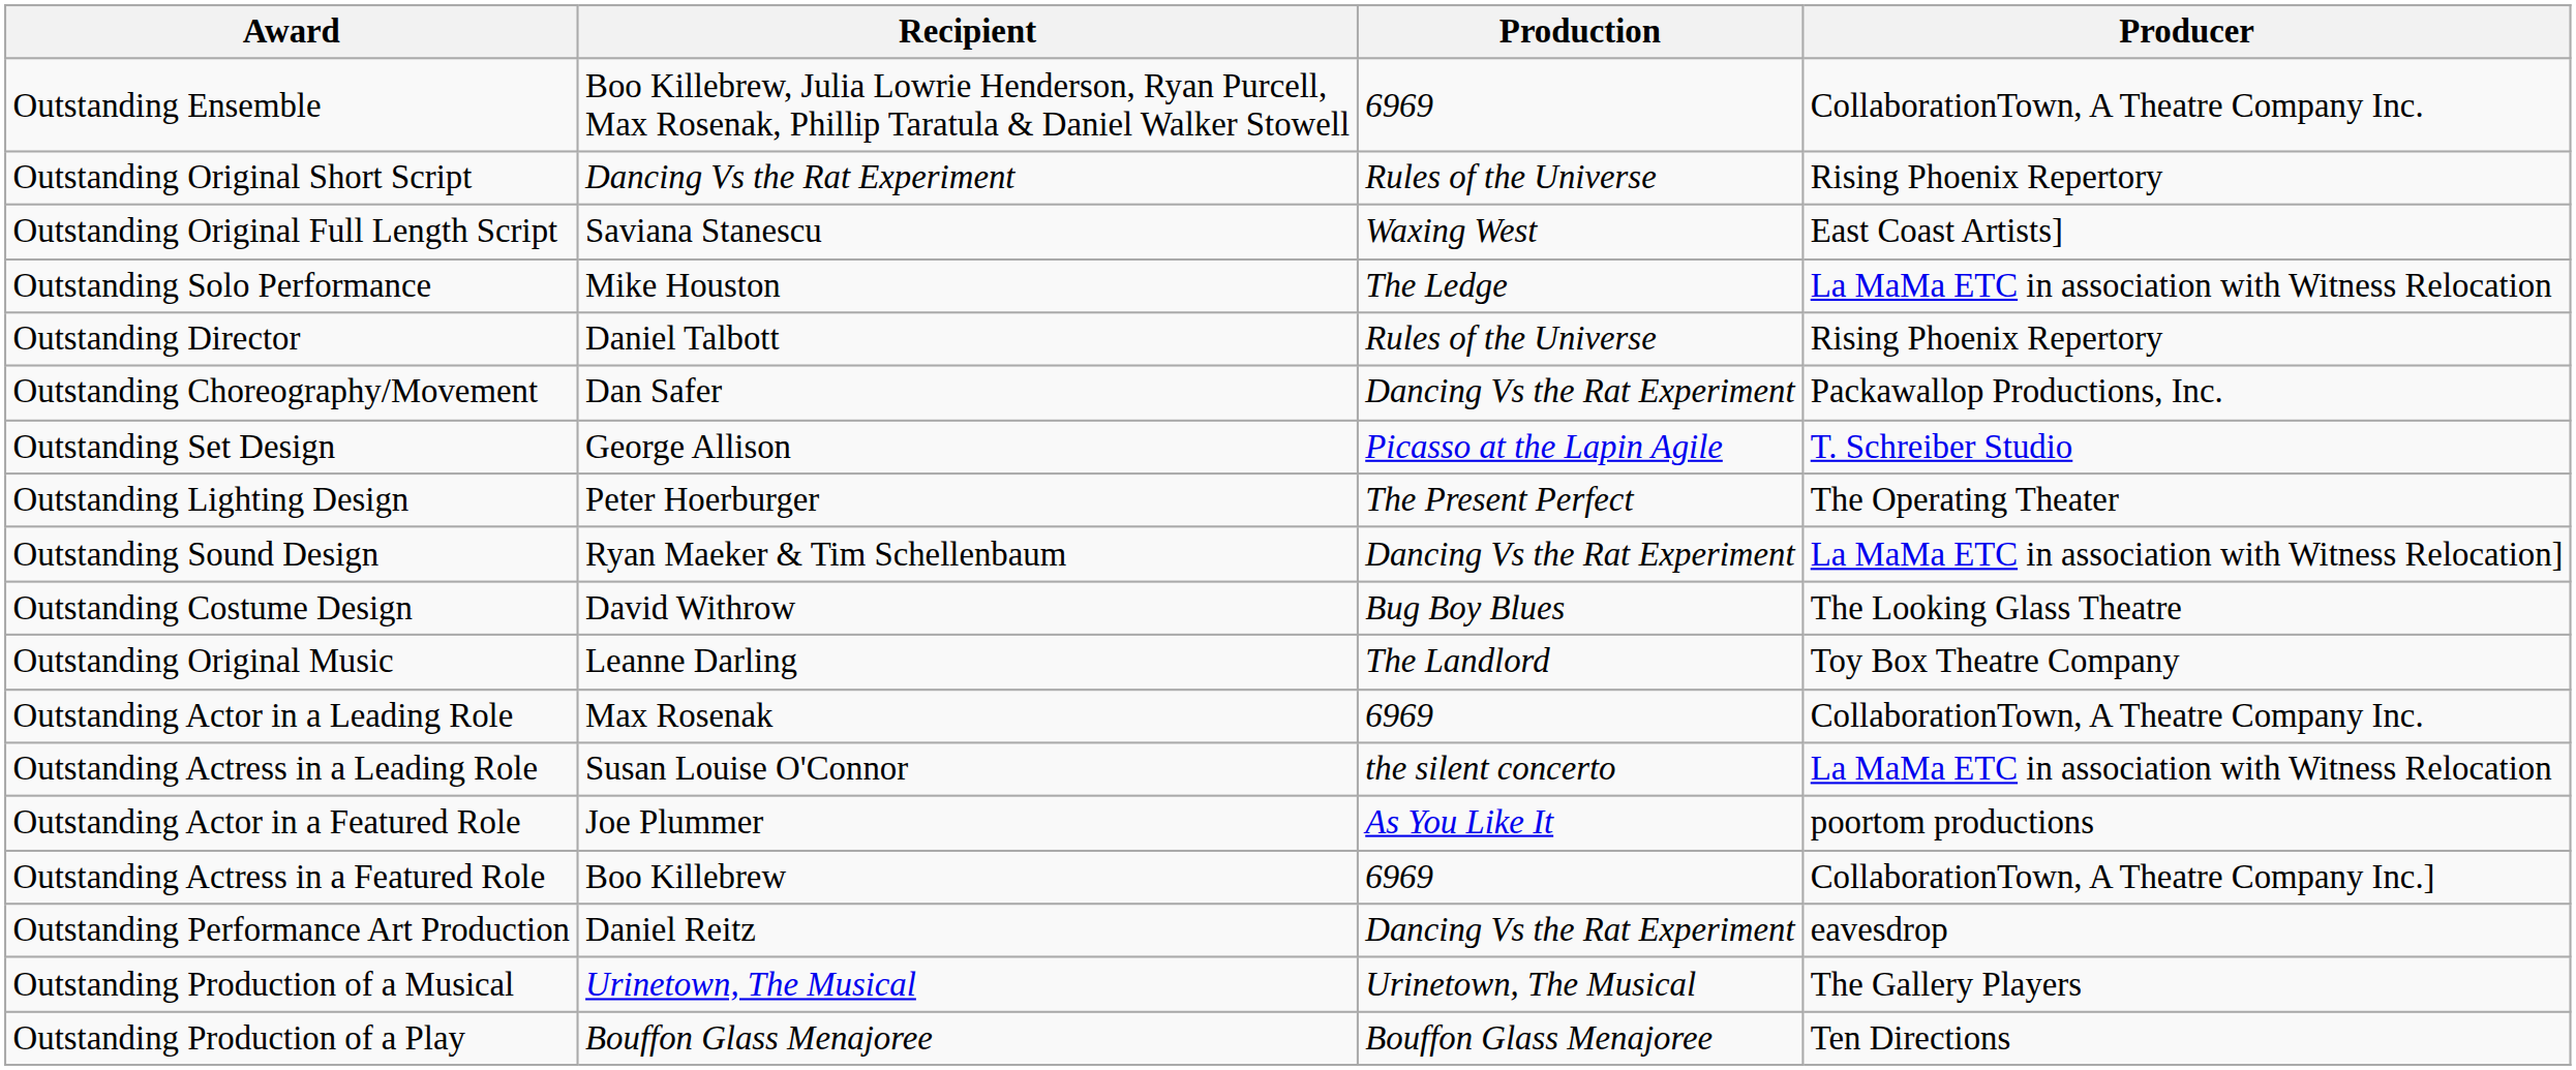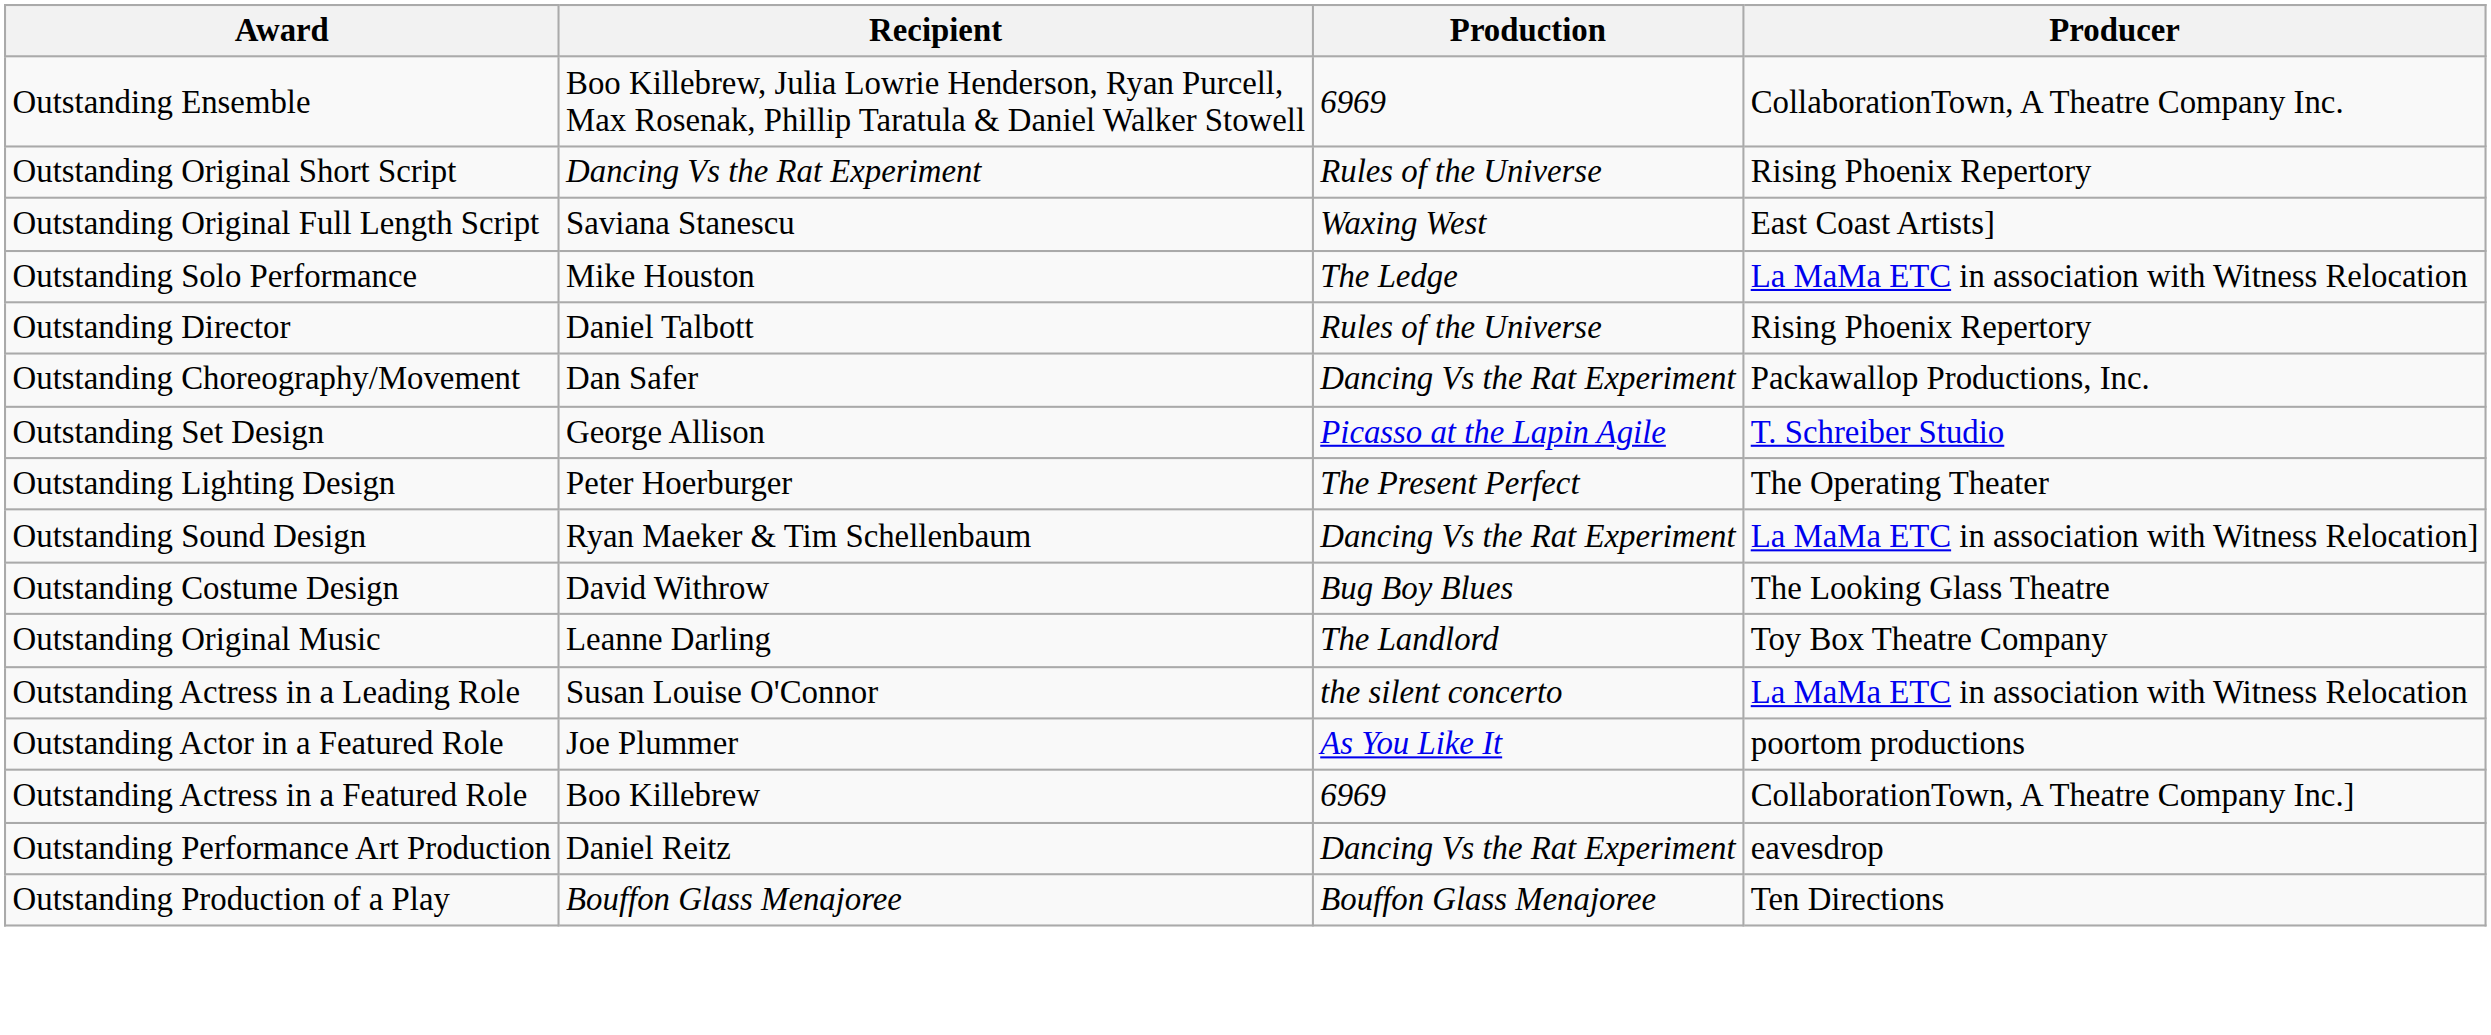- row: Outstanding Actor in a Leading Role | Max Rosenak | 6969 | CollaborationTown, A Theatre Company Inc.
- row: Outstanding Production of a Musical | Urinetown, The Musical | Urinetown, The Musical | The Gallery Players
